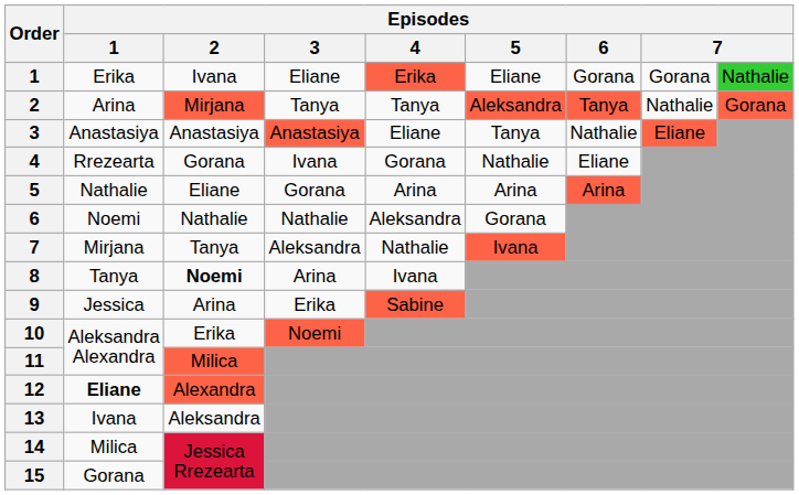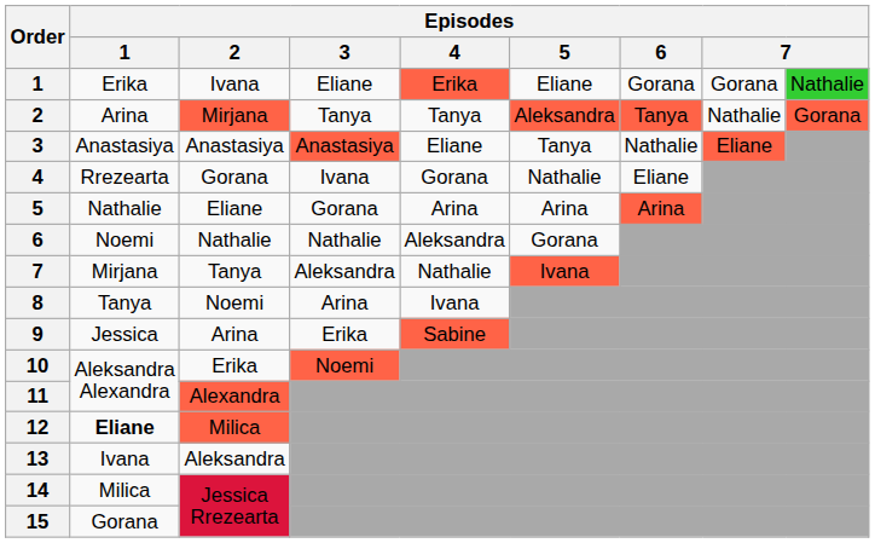8 | Episodes / 2: bold -> normal
11 | Episodes / 2: Milica -> Alexandra
12 | Episodes / 2: Alexandra -> Milica
